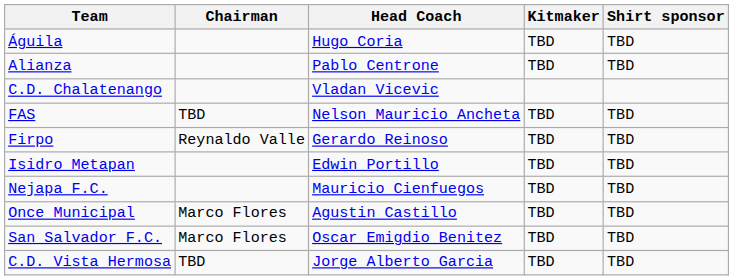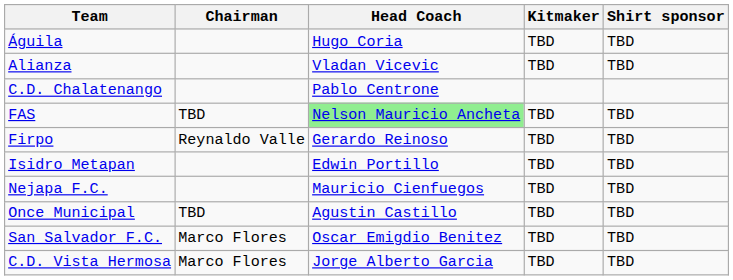Alianza | Head Coach: Pablo Centrone -> Vladan Vicevic
C.D. Chalatenango | Head Coach: Vladan Vicevic -> Pablo Centrone
FAS | Head Coach: no background -> lightgreen background
Once Municipal | Chairman: Marco Flores -> TBD
C.D. Vista Hermosa | Chairman: TBD -> Marco Flores
